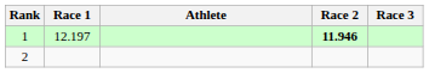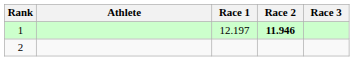columns swapped: Athlete <-> Race 1
